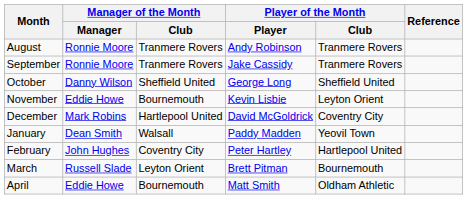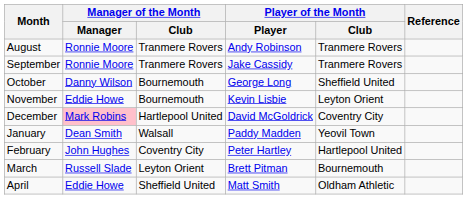October | Manager of the Month / Club: Sheffield United -> Bournemouth
December | Manager of the Month / Manager: no background -> pink background
April | Manager of the Month / Club: Bournemouth -> Sheffield United
